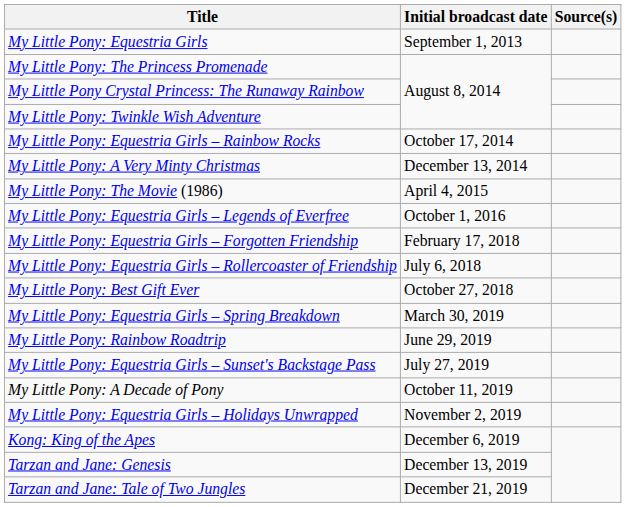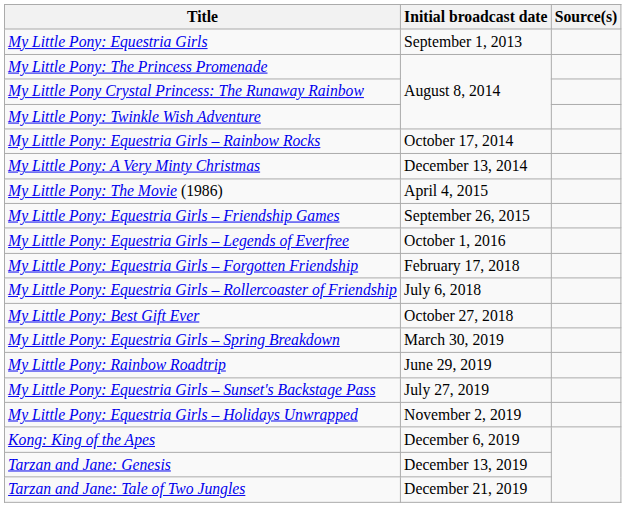+ row: My Little Pony: Equestria Girls – Friendship Games | September 26, 2015
- row: My Little Pony: A Decade of Pony | October 11, 2019
